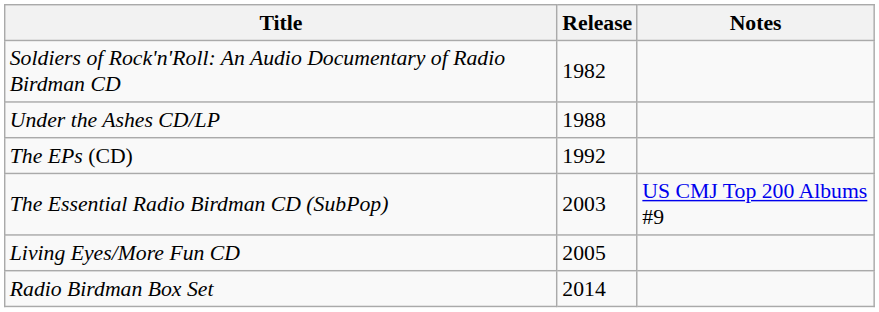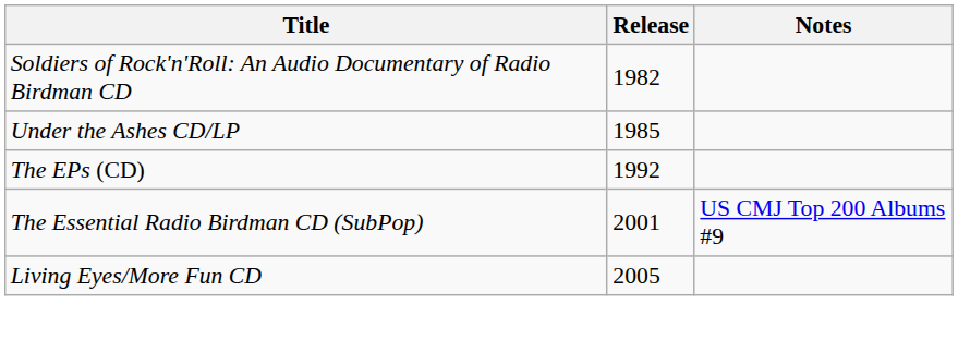Under the Ashes CD/LP | Release: 1988 -> 1985
The Essential Radio Birdman CD (SubPop) | Release: 2003 -> 2001
- row: Radio Birdman Box Set | 2014
